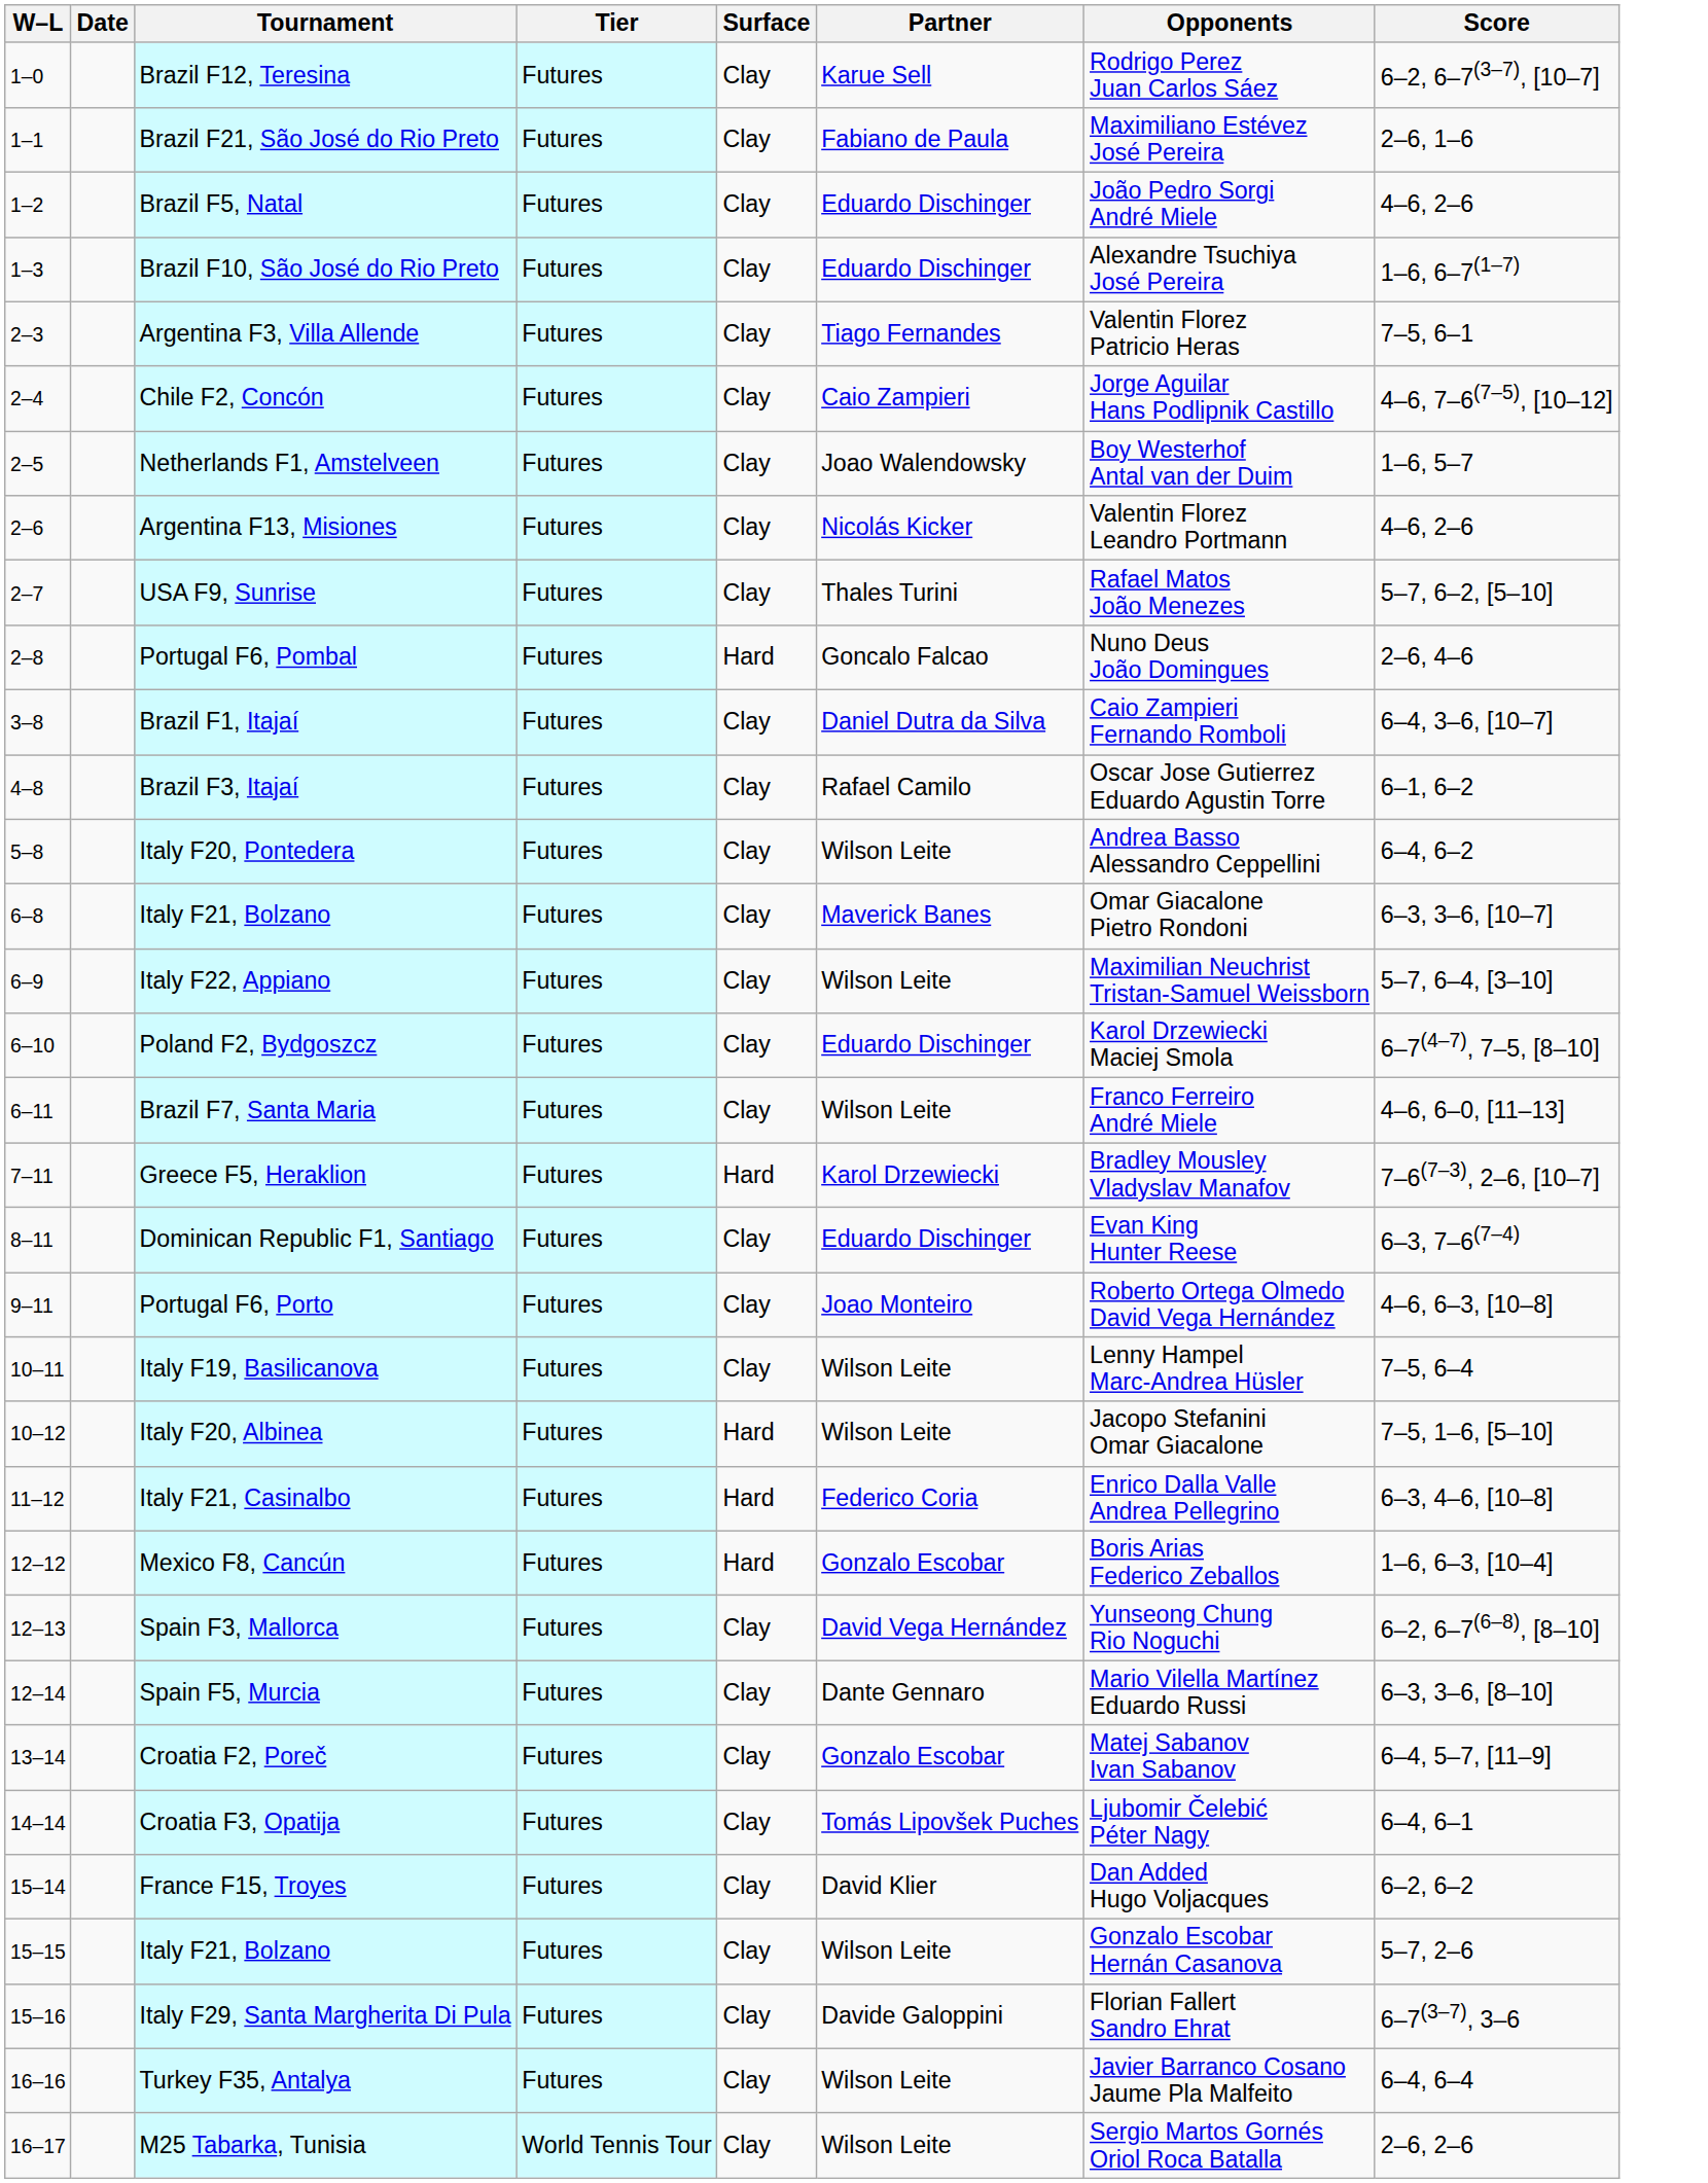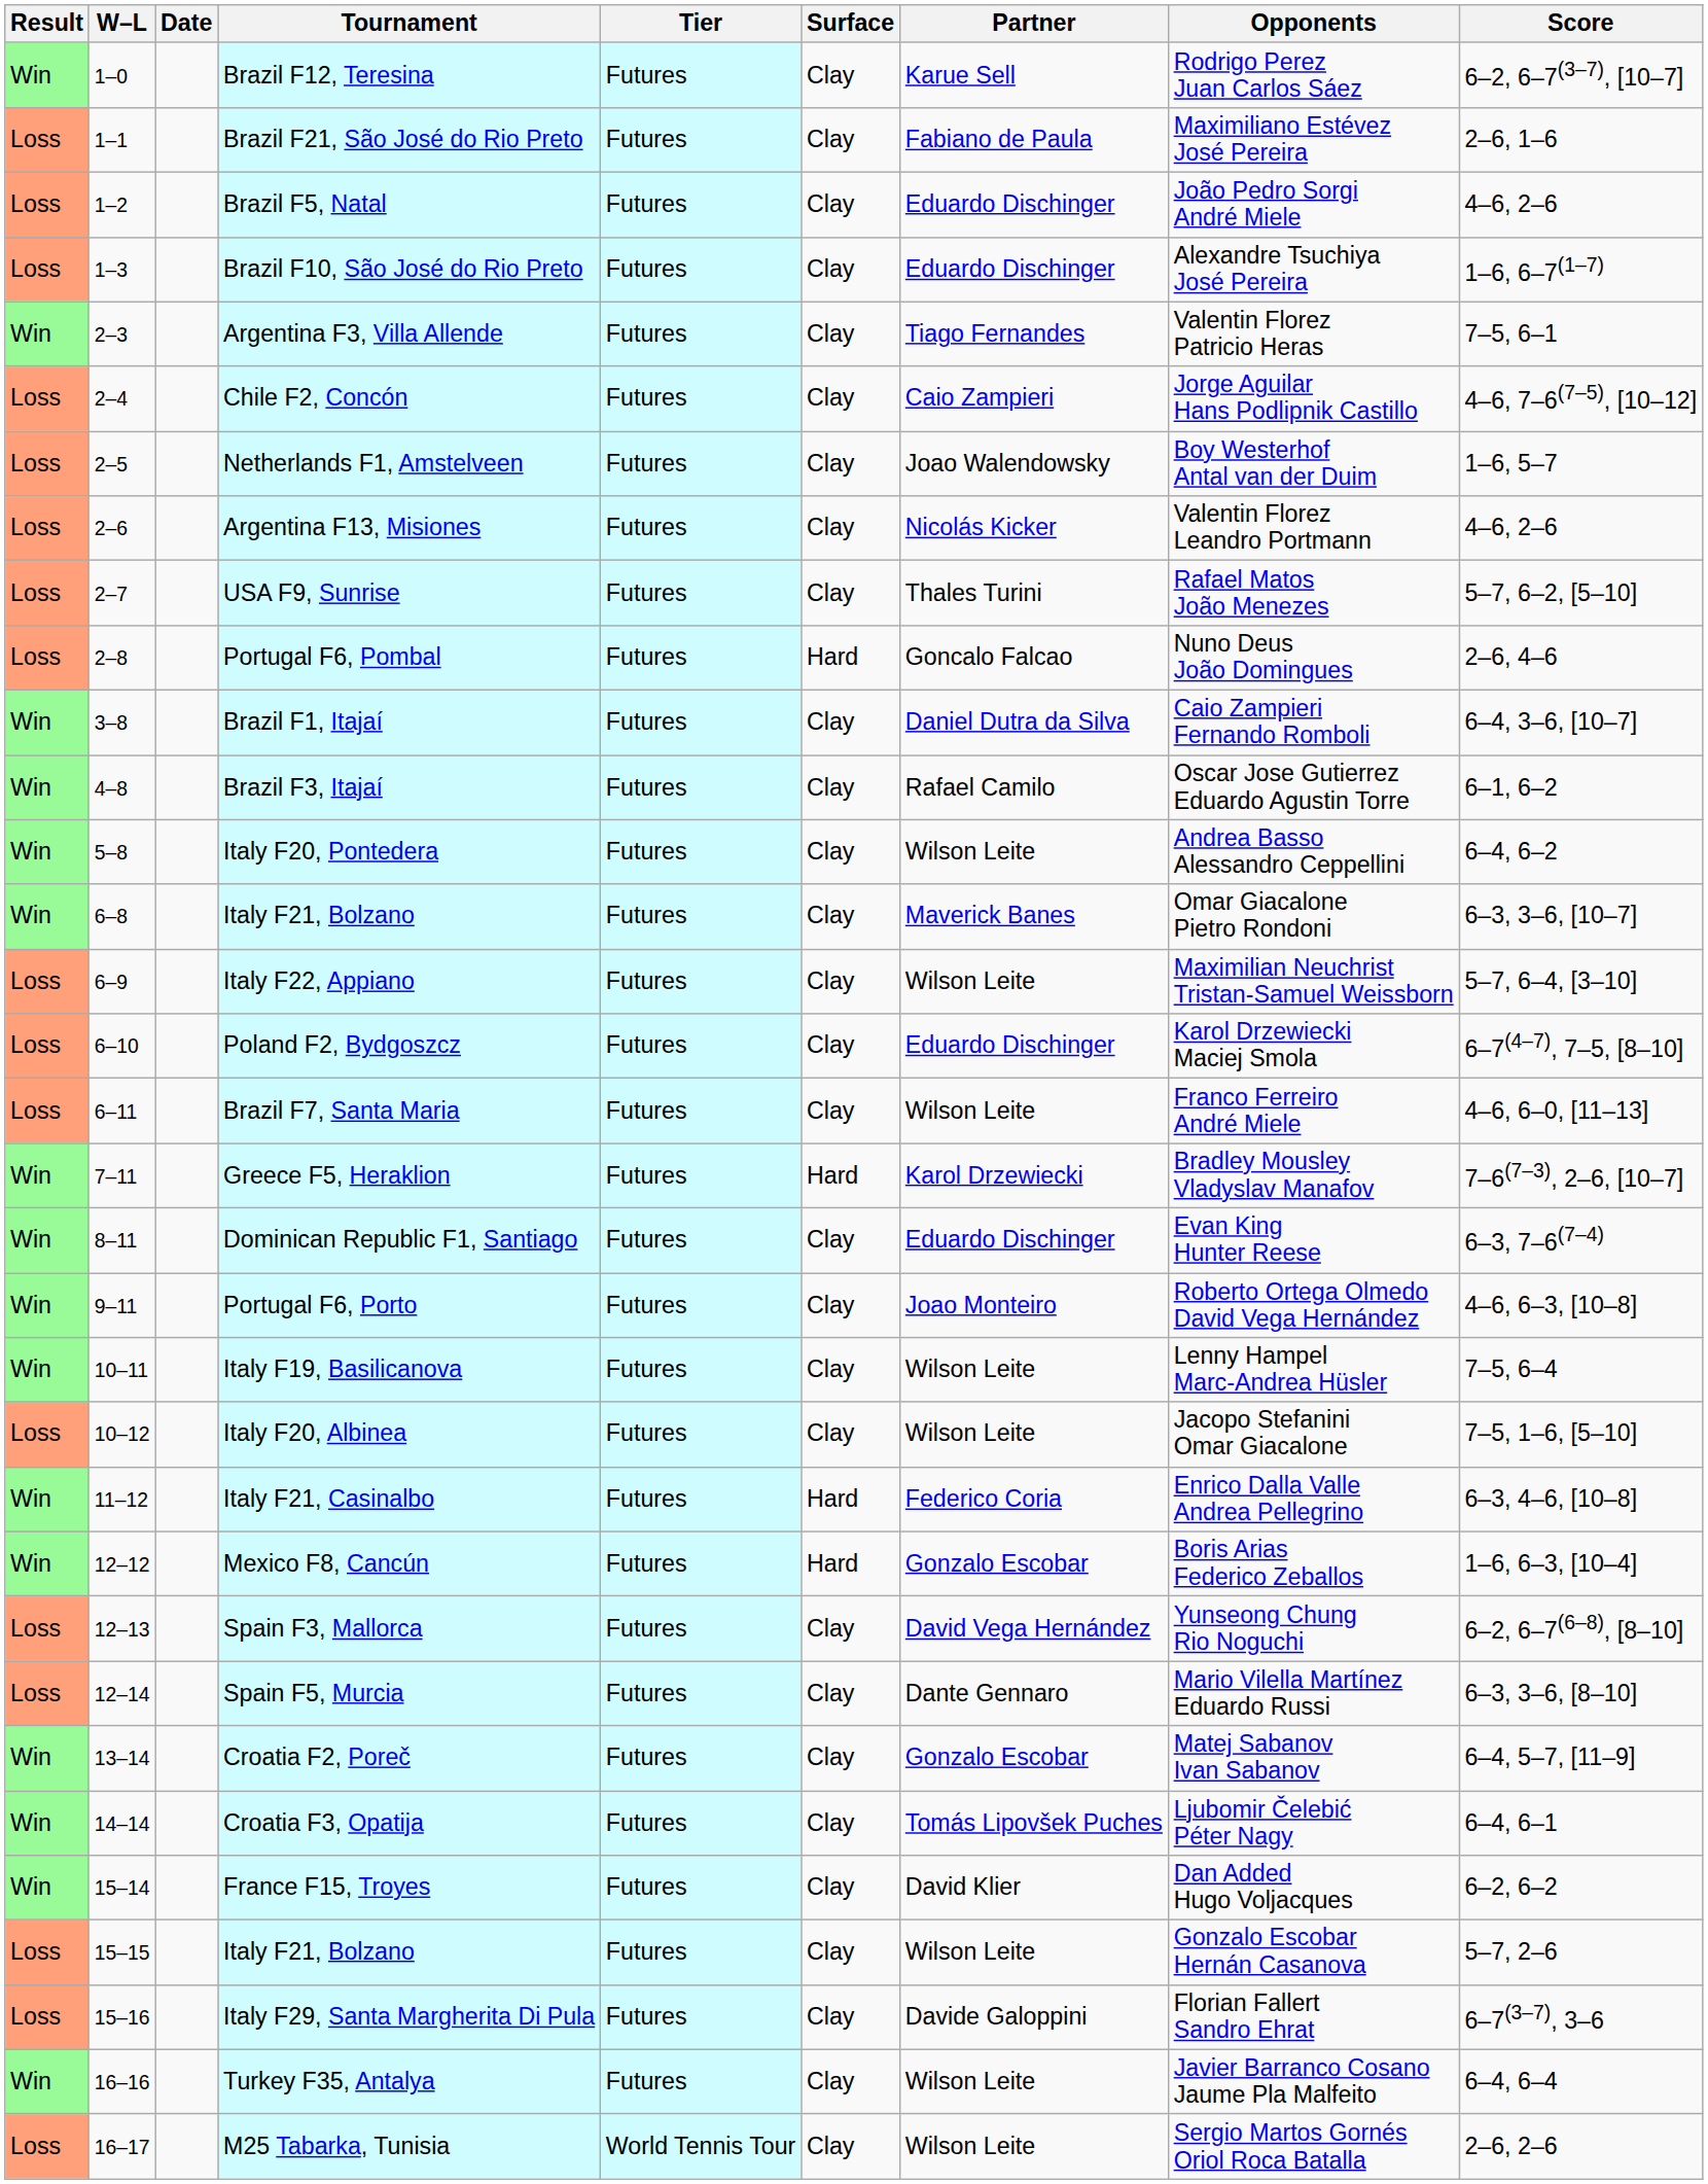+ column: Result | Win | Loss | Loss | Loss | Win | Loss | Loss | Loss | Loss | Loss | Win | Win | Win | Win | Loss | Loss | Loss | Win | Win | Win | Win | Loss | Win | Win | Loss | Loss | Win | Win | Win | Loss | Loss | Win | Loss
Italy F20, Albinea | Surface: Hard -> Clay
